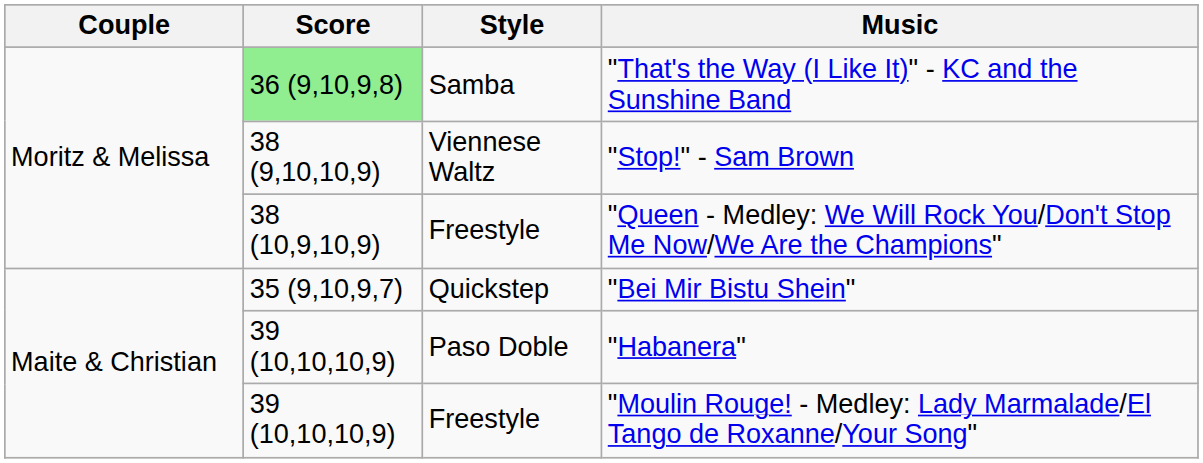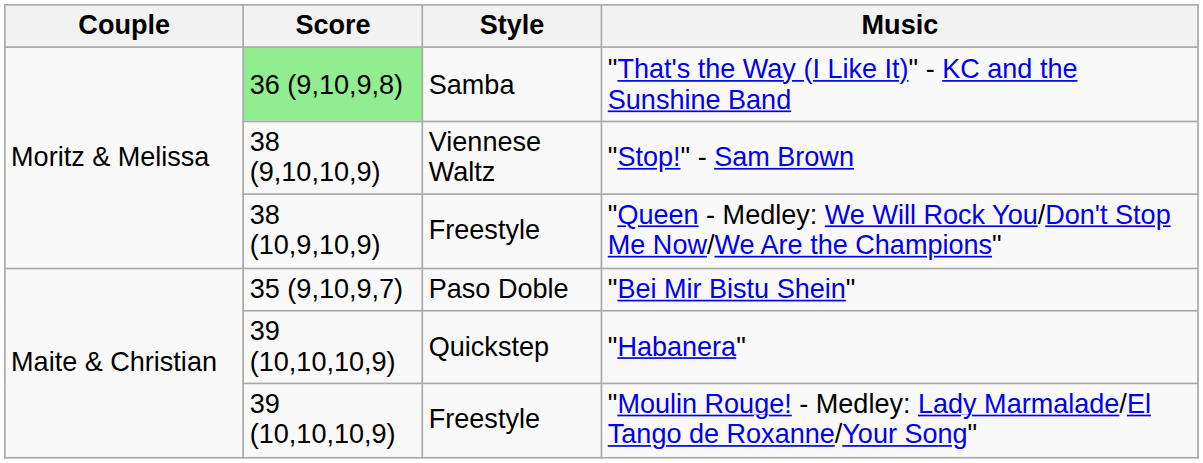"Bei Mir Bistu Shein" | Style: Quickstep -> Paso Doble
"Habanera" | Style: Paso Doble -> Quickstep
